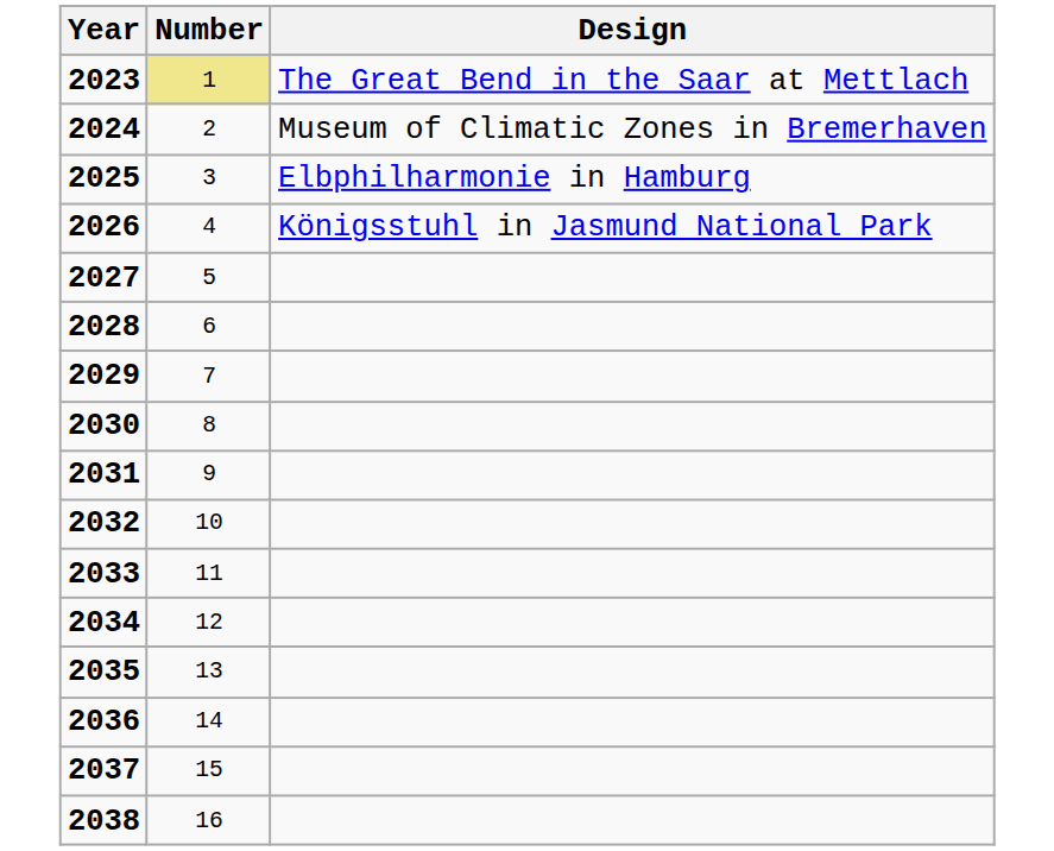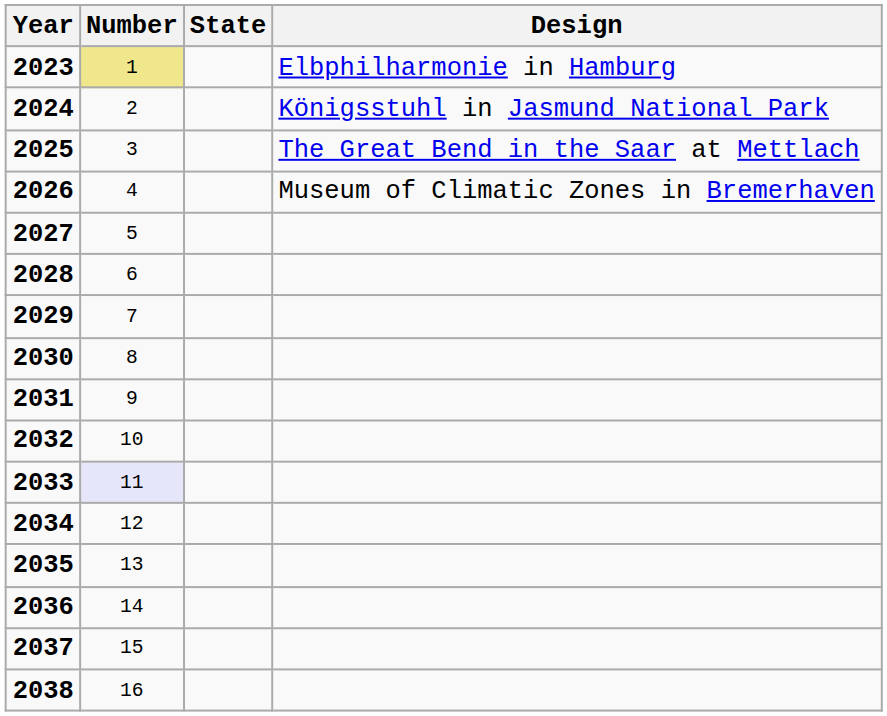+ column: State
2023 | Design: The Great Bend in the Saar at Mettlach -> Elbphilharmonie in Hamburg
2024 | Design: Museum of Climatic Zones in Bremerhaven -> Königsstuhl in Jasmund National Park
2025 | Design: Elbphilharmonie in Hamburg -> The Great Bend in the Saar at Mettlach
2026 | Design: Königsstuhl in Jasmund National Park -> Museum of Climatic Zones in Bremerhaven
2033 | Number: no background -> lavender background
